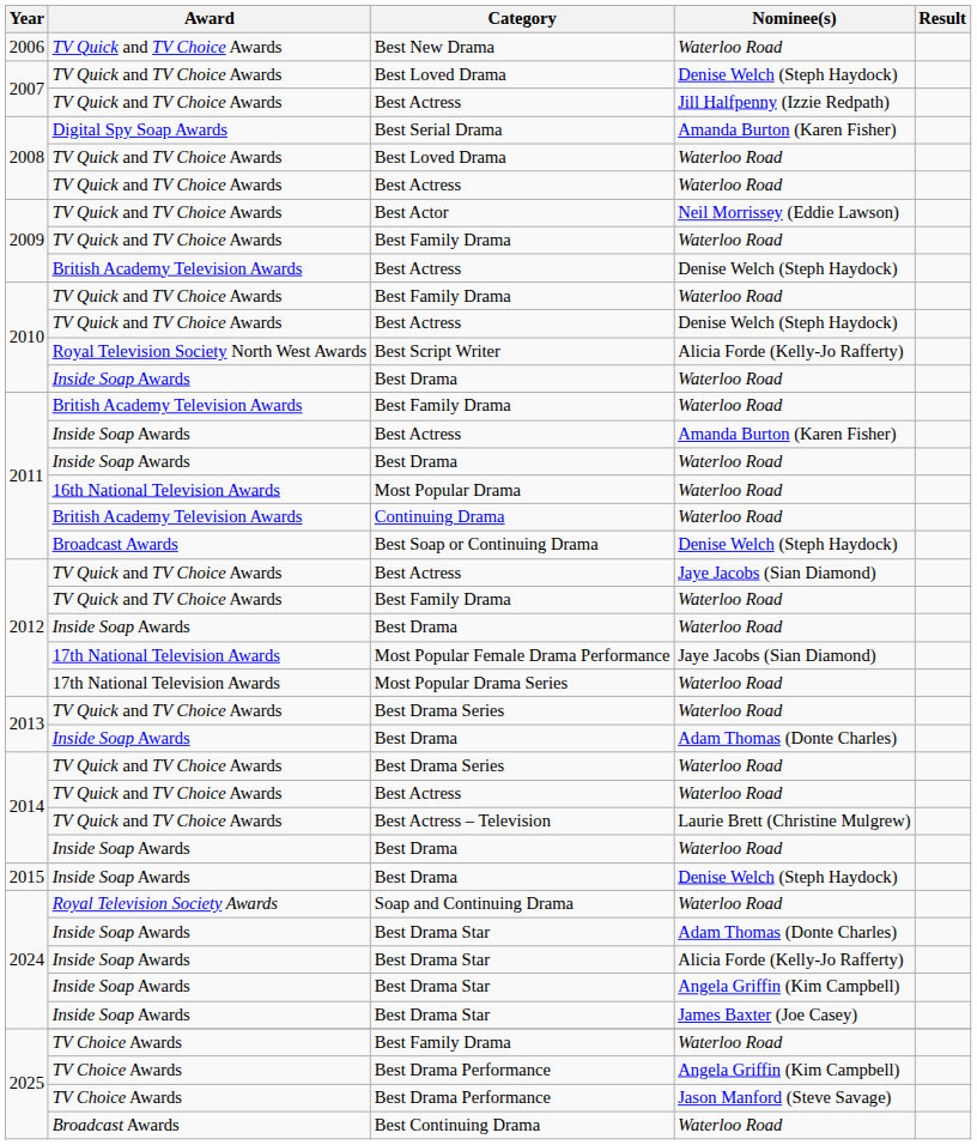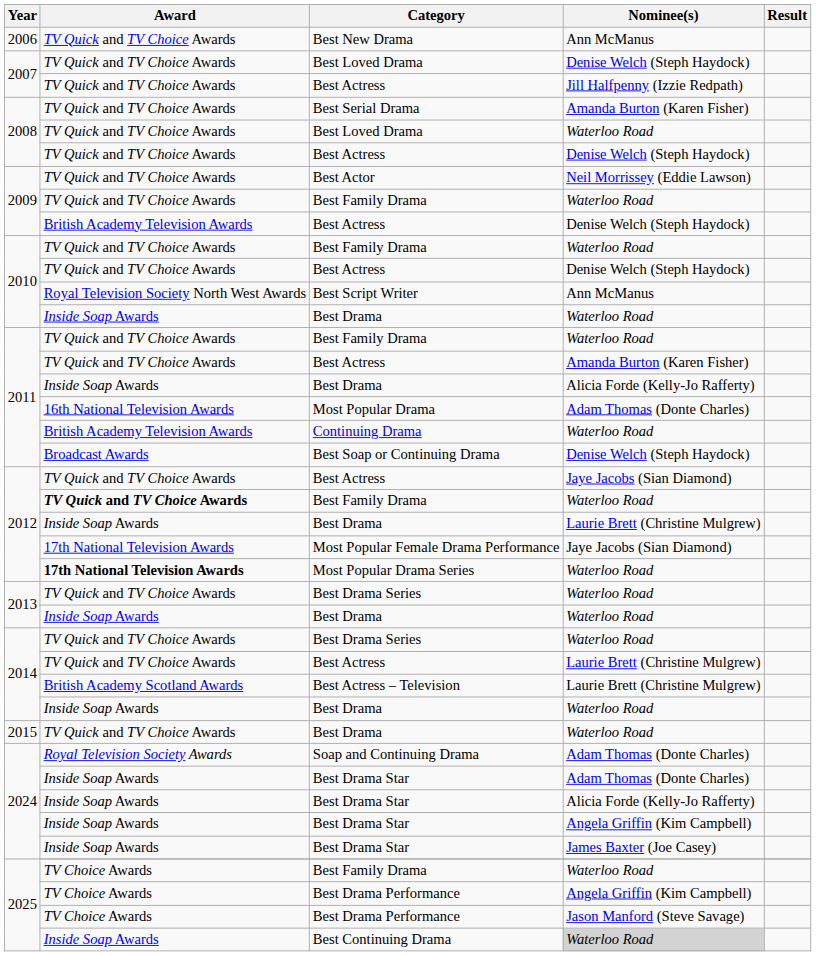Best New Drama | Nominee(s): Waterloo Road -> Ann McManus
Best Serial Drama | Award: Digital Spy Soap Awards -> TV Quick and TV Choice Awards
2008 / Best Actress | Nominee(s): Waterloo Road -> Denise Welch (Steph Haydock)
Best Script Writer | Nominee(s): Alicia Forde (Kelly-Jo Rafferty) -> Ann McManus
2011 / Best Family Drama | Award: British Academy Television Awards -> TV Quick and TV Choice Awards
2011 / Best Actress | Award: Inside Soap Awards -> TV Quick and TV Choice Awards
2011 / Best Drama | Nominee(s): Waterloo Road -> Alicia Forde (Kelly-Jo Rafferty)
Most Popular Drama | Nominee(s): Waterloo Road -> Adam Thomas (Donte Charles)
2012 / Best Family Drama | Award: normal -> bold
2012 / Best Drama | Nominee(s): Waterloo Road -> Laurie Brett (Christine Mulgrew)
Most Popular Drama Series | Award: normal -> bold
2013 / Best Drama | Nominee(s): Adam Thomas (Donte Charles) -> Waterloo Road
2014 / Best Actress | Nominee(s): Waterloo Road -> Laurie Brett (Christine Mulgrew)
Best Actress – Television | Award: TV Quick and TV Choice Awards -> British Academy Scotland Awards
2015 / Best Drama | Award: Inside Soap Awards -> TV Quick and TV Choice Awards
2015 / Best Drama | Nominee(s): Denise Welch (Steph Haydock) -> Waterloo Road
Soap and Continuing Drama | Nominee(s): Waterloo Road -> Adam Thomas (Donte Charles)
Best Continuing Drama | Award: Broadcast Awards -> Inside Soap Awards
Best Continuing Drama | Nominee(s): no background -> lightgrey background
